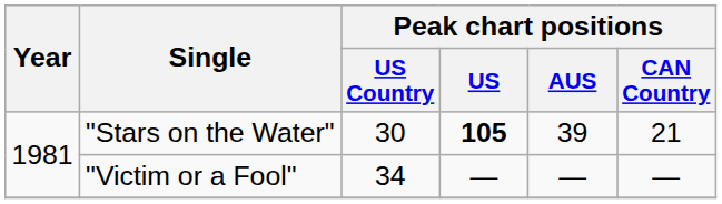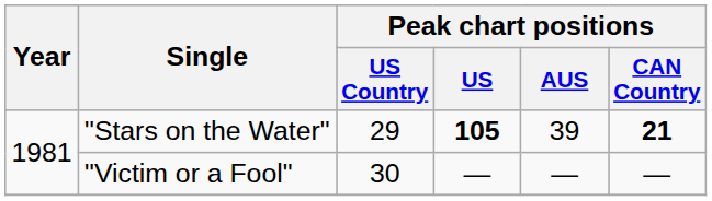"Stars on the Water" | Peak chart positions / US Country: 30 -> 29
"Stars on the Water" | Peak chart positions / CAN Country: normal -> bold
"Victim or a Fool" | Peak chart positions / US Country: 34 -> 30
